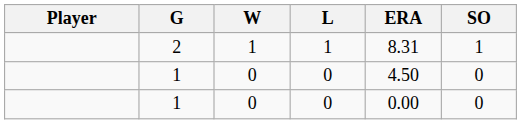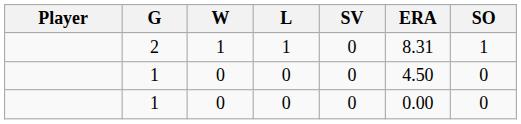+ column: SV | 0 | 0 | 0
